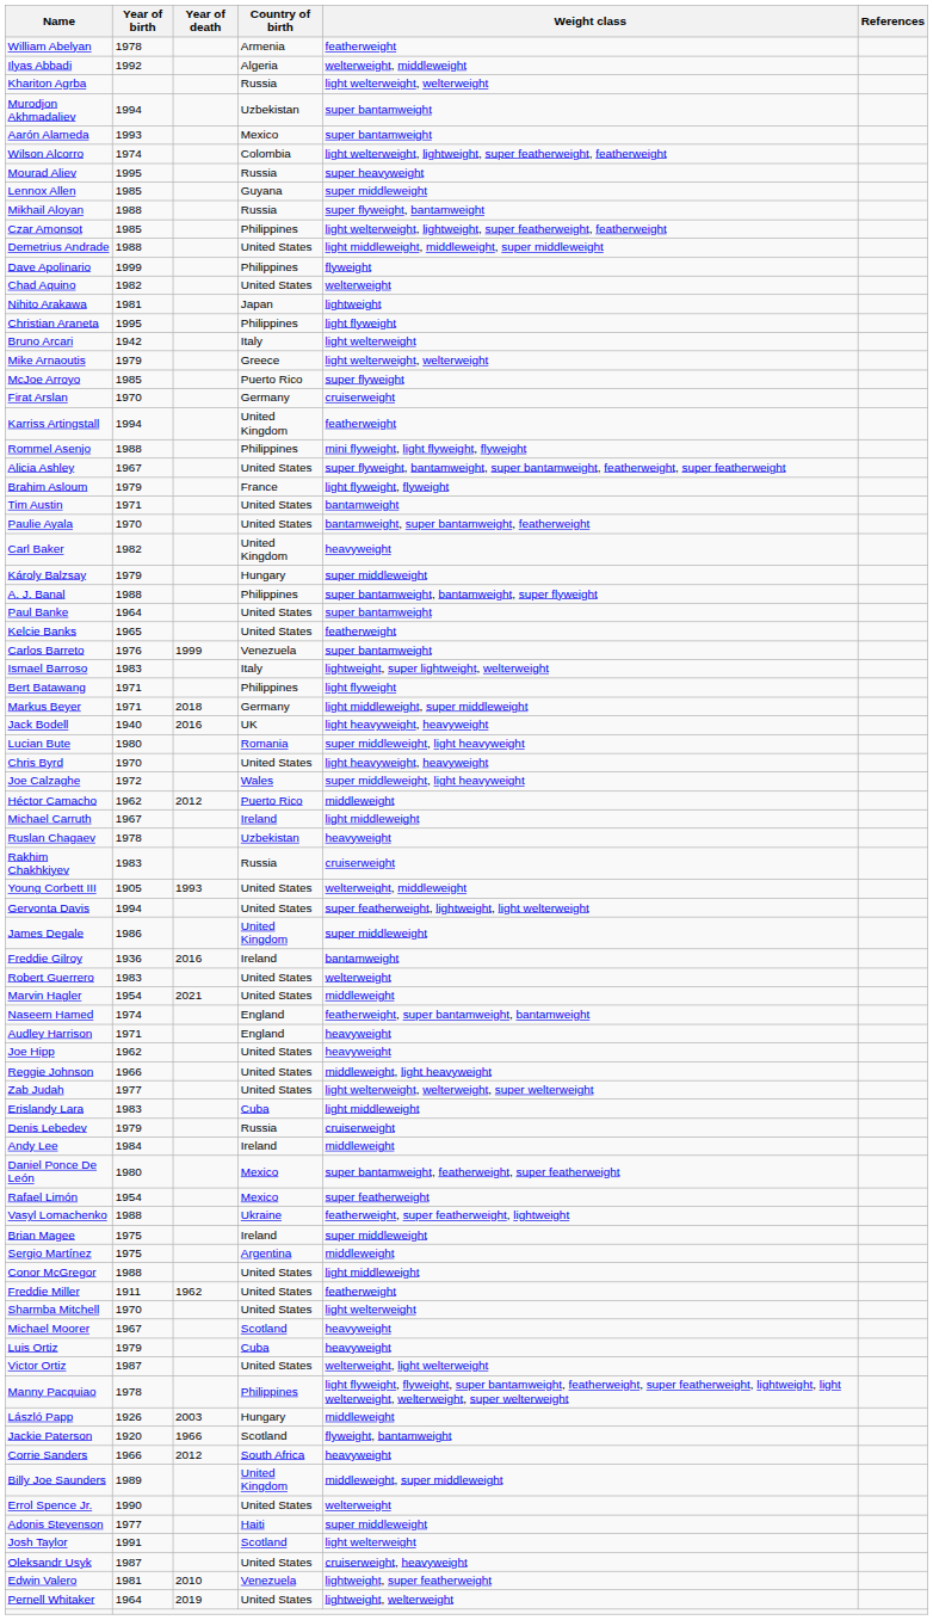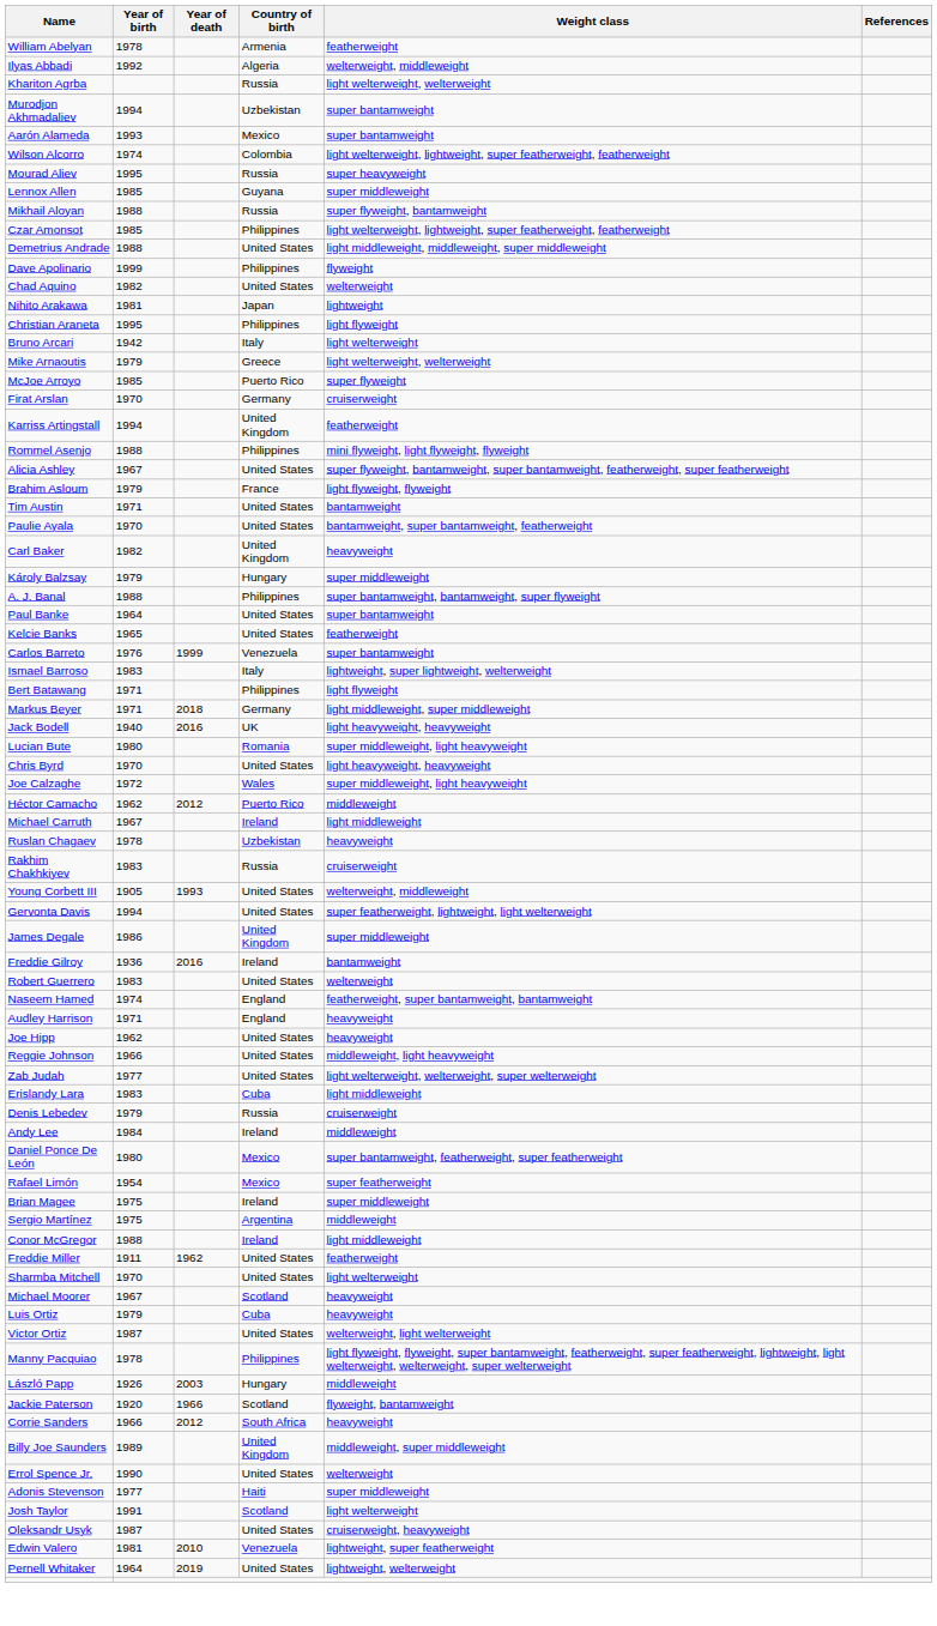- row: Marvin Hagler | 1954 | 2021 | United States | middleweight
- row: Vasyl Lomachenko | 1988 | Ukraine | featherweight, super featherweight, lightweight
Conor McGregor | Country of birth: United States -> Ireland
